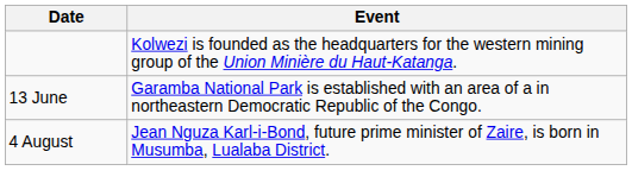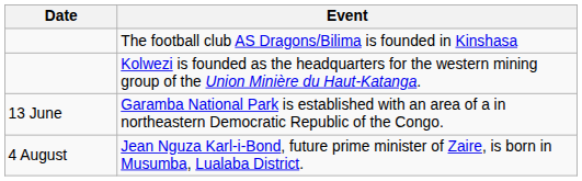+ row: The football club AS Dragons/Bilima is founded in Kinshasa
